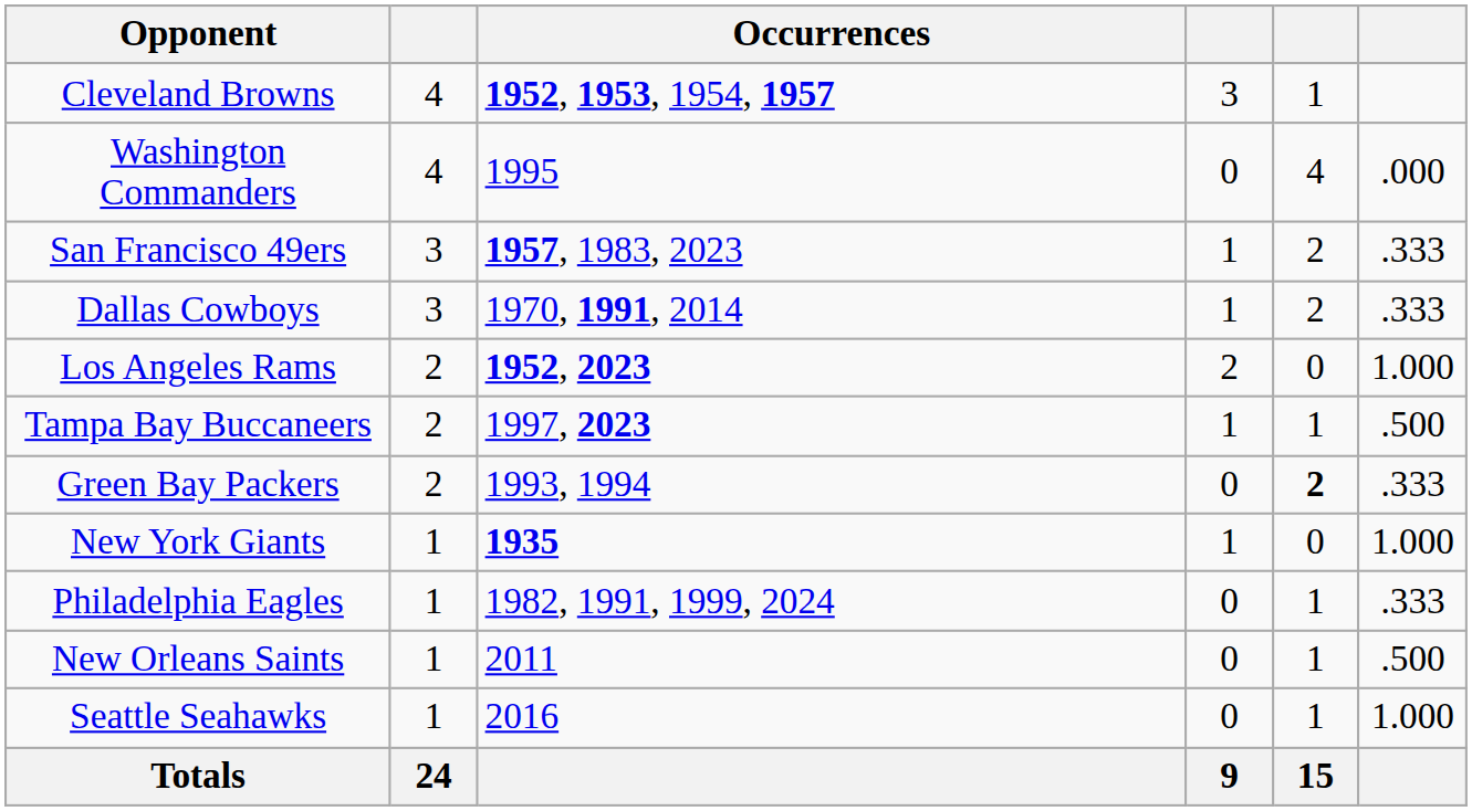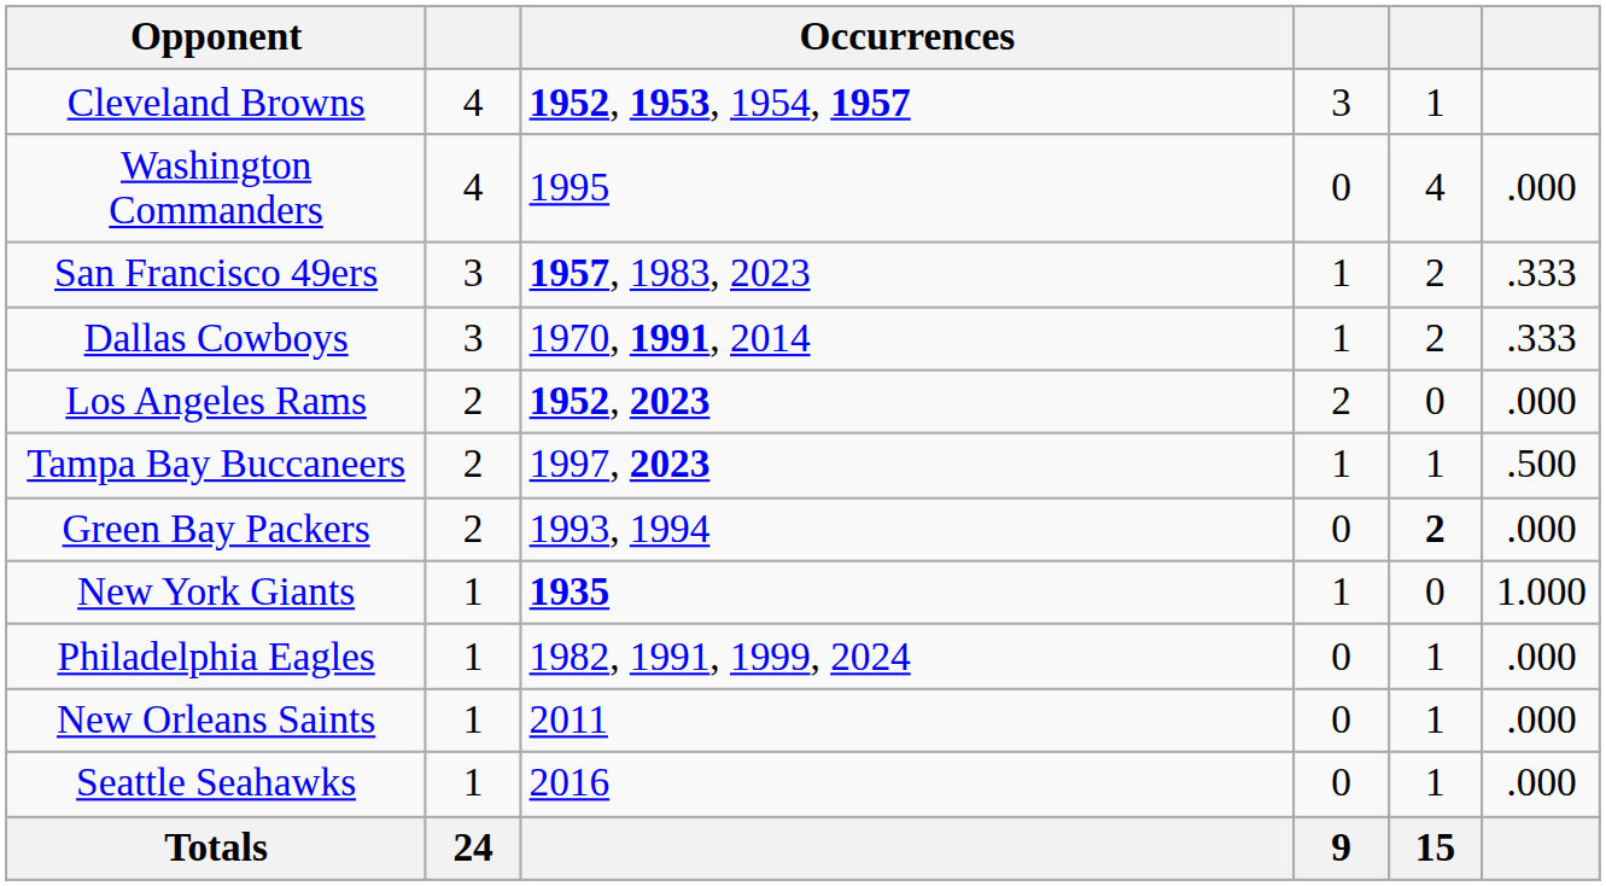Los Angeles Rams | column 6: 1.000 -> .000
Green Bay Packers | column 6: .333 -> .000
Philadelphia Eagles | column 6: .333 -> .000
New Orleans Saints | column 6: .500 -> .000
Seattle Seahawks | column 6: 1.000 -> .000
